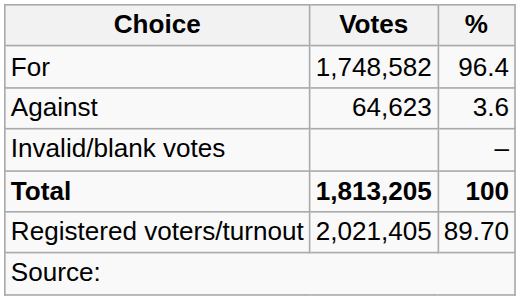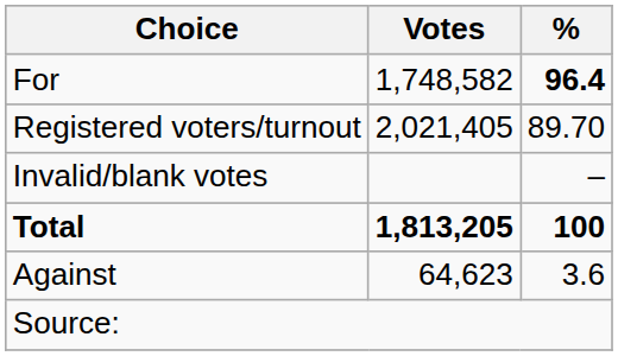For | %: normal -> bold
rows swapped: Against <-> Registered voters/turnout
